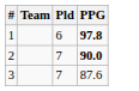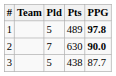+ column: Pts | 489 | 630 | 438
1 | Pld: 6 -> 5
3 | Pld: 7 -> 5
3 | PPG: 87.6 -> 87.7
